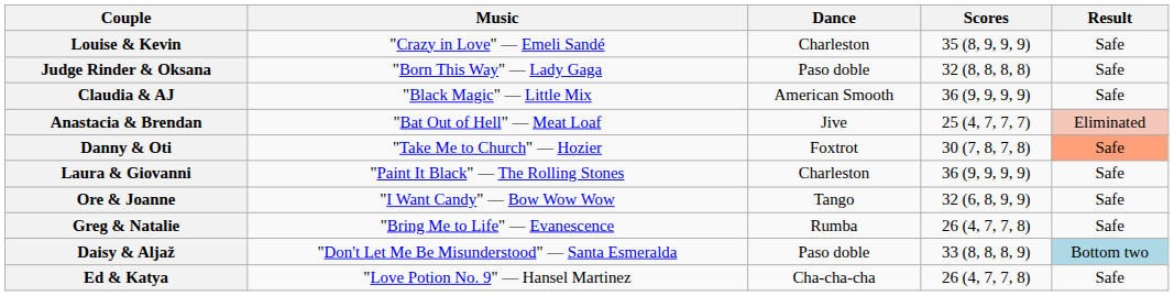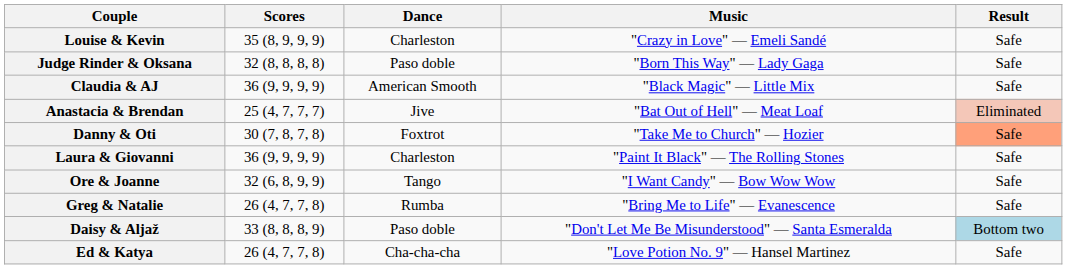columns swapped: Scores <-> Music
